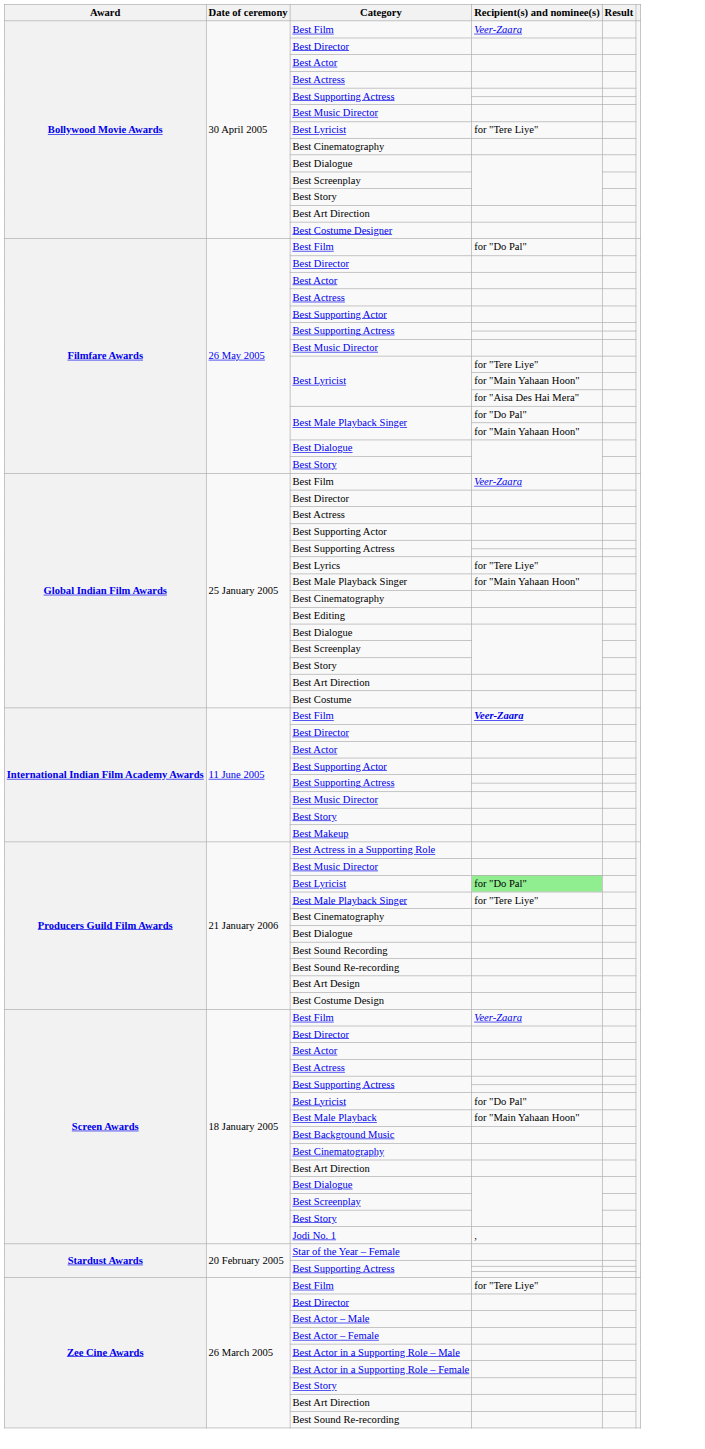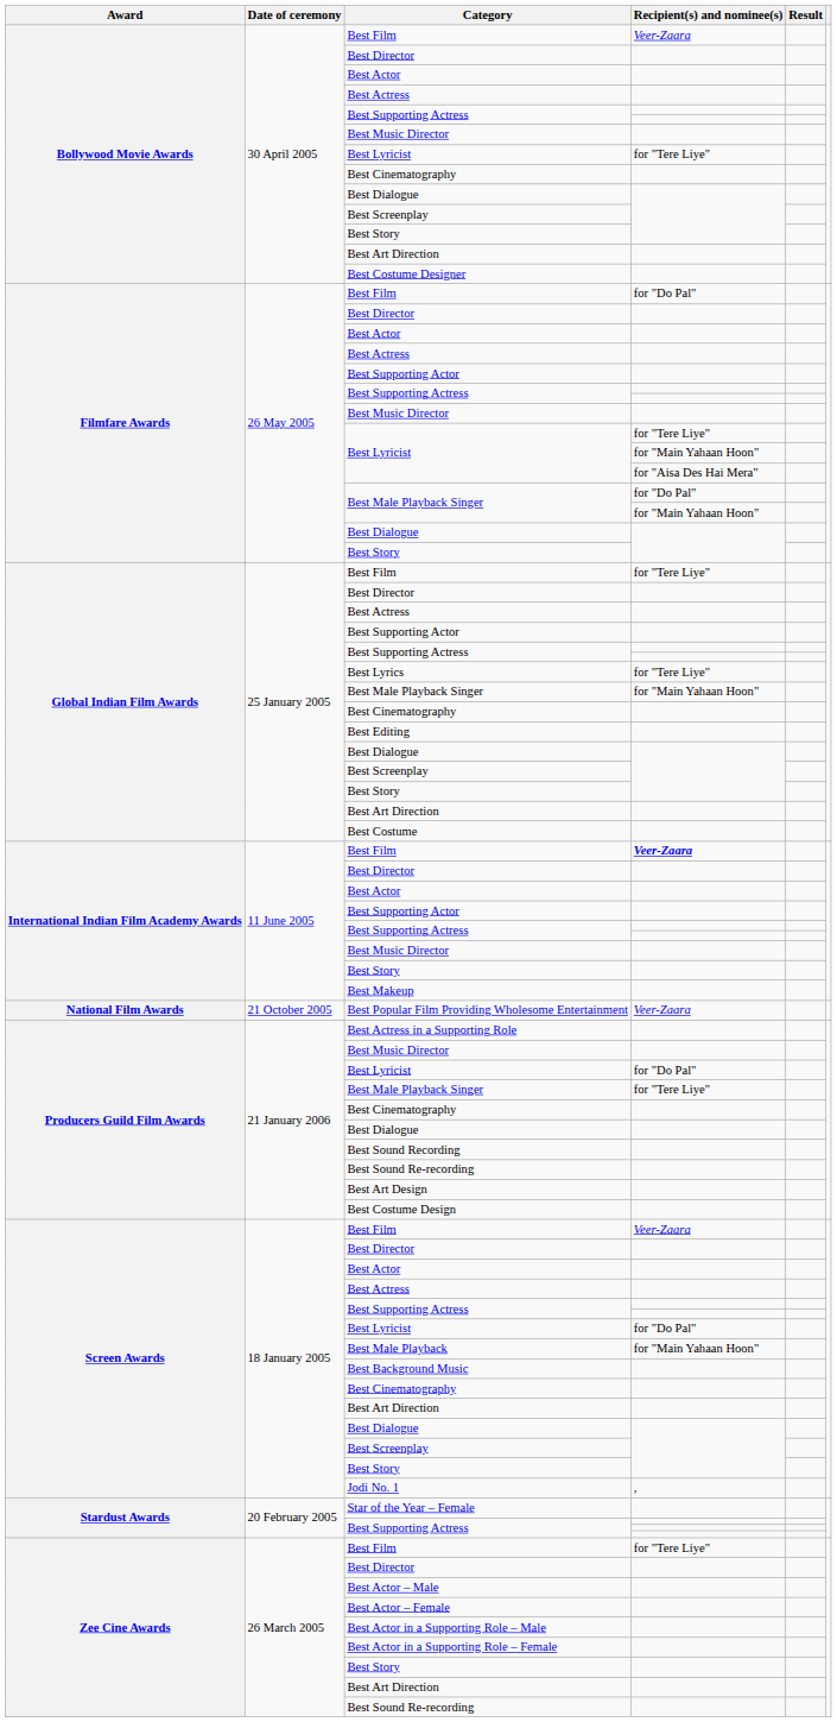Global Indian Film Awards / Best Film | Recipient(s) and nominee(s): Veer-Zaara -> for "Tere Liye"
+ row: National Film Awards | 21 October 2005 | Best Popular Film Providing Wholesome Entertainment | Veer-Zaara
Producers Guild Film Awards / Best Lyricist | Recipient(s) and nominee(s): lightgreen background -> no background
